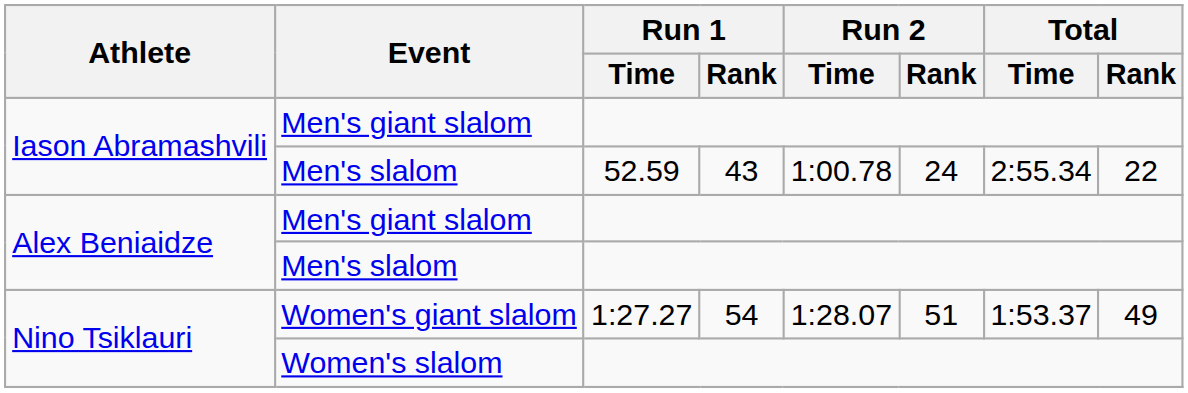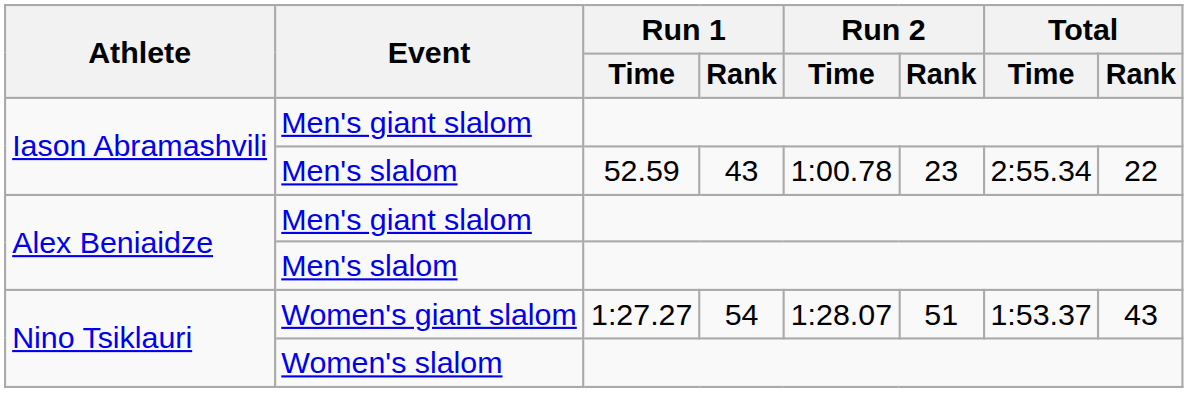Iason Abramashvili / Men's slalom | Run 2 / Rank: 24 -> 23
Women's giant slalom | Total / Rank: 49 -> 43
